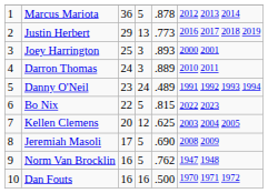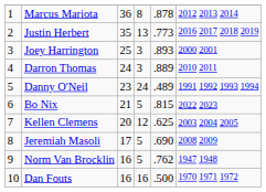Marcus Mariota | column 4: 5 -> 8
Justin Herbert | column 3: 29 -> 35
Bo Nix | column 3: 22 -> 21
